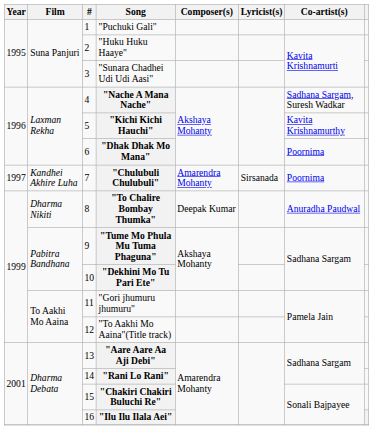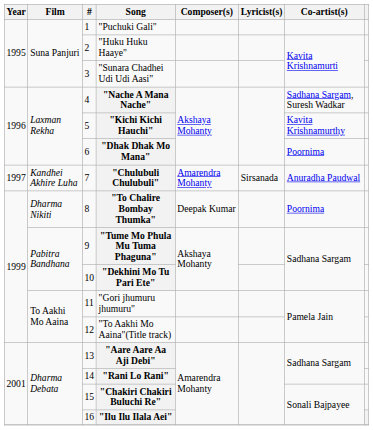"Chulubuli Chulubuli" | Co-artist(s): Poornima -> Anuradha Paudwal
"To Chalire Bombay Thumka" | Co-artist(s): Anuradha Paudwal -> Poornima
